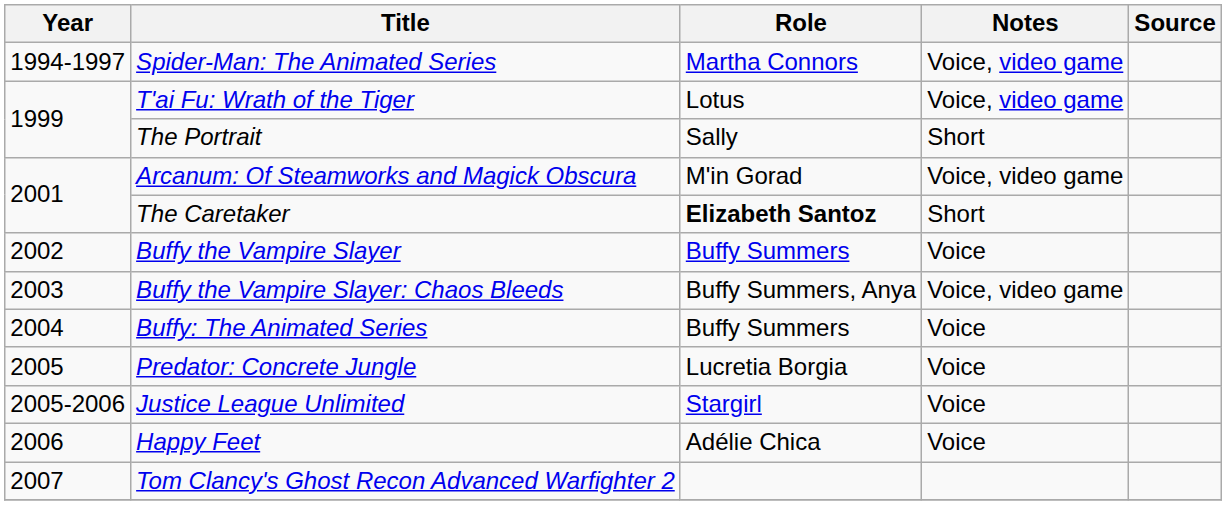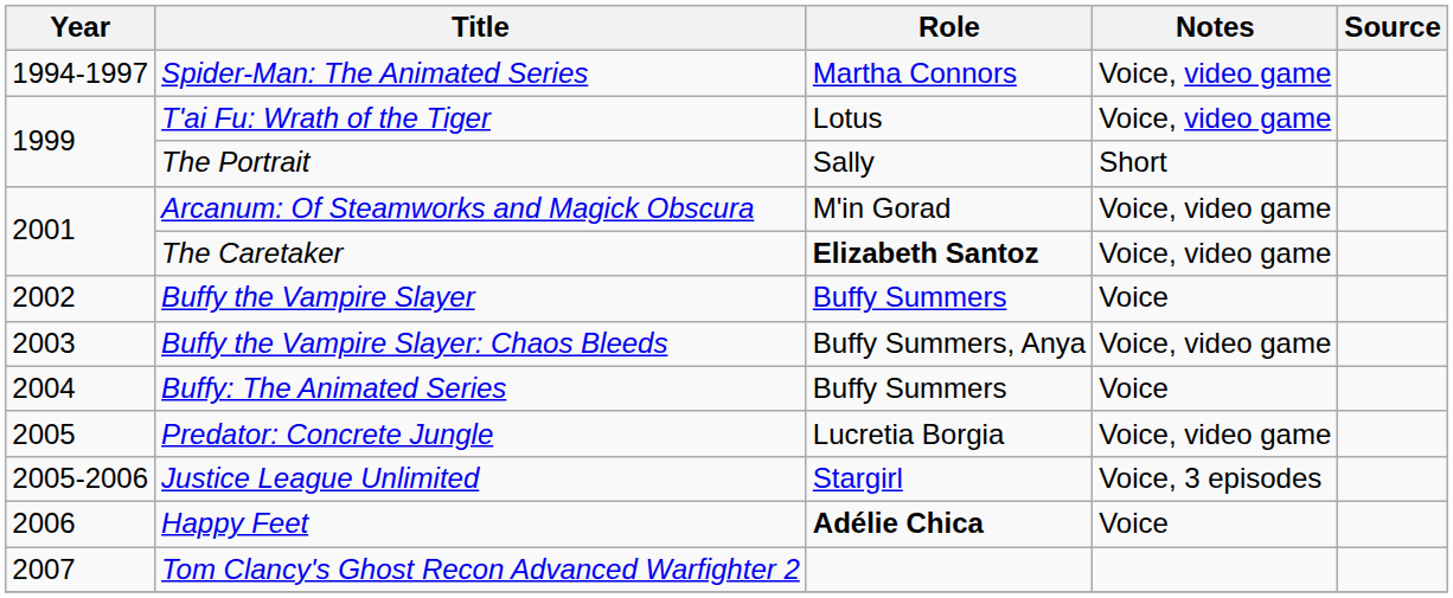The Caretaker | Notes: Short -> Voice, video game
Predator: Concrete Jungle | Notes: Voice -> Voice, video game
Justice League Unlimited | Notes: Voice -> Voice, 3 episodes
Happy Feet | Role: normal -> bold
